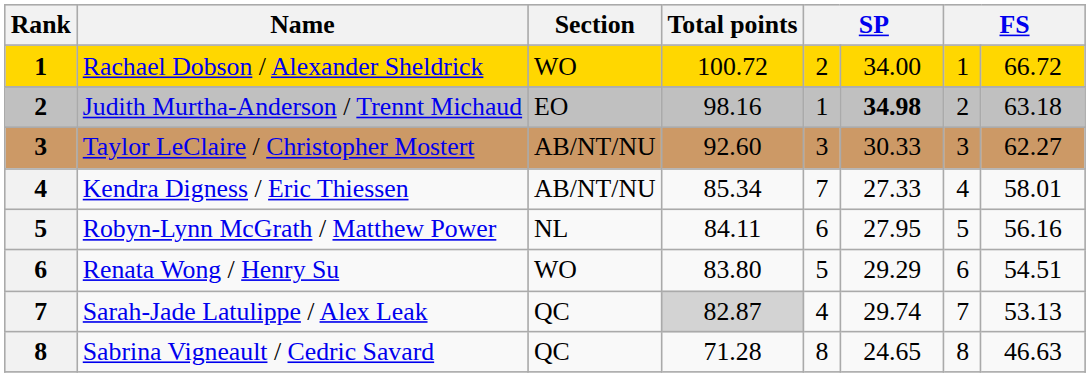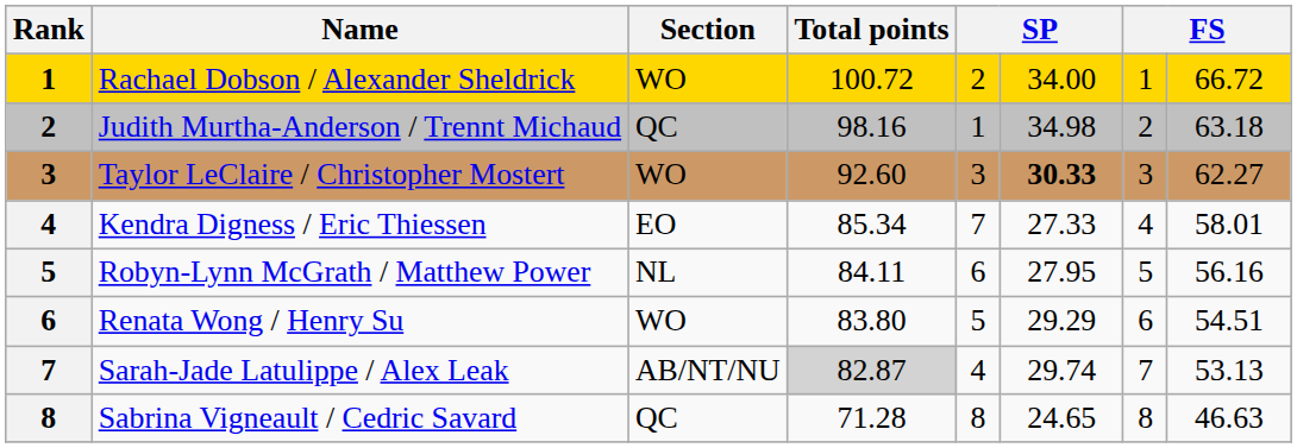Judith Murtha-Anderson / Trennt Michaud | Section: EO -> QC
Judith Murtha-Anderson / Trennt Michaud | column 6: bold -> normal
Taylor LeClaire / Christopher Mostert | Section: AB/NT/NU -> WO
Taylor LeClaire / Christopher Mostert | column 6: normal -> bold
Kendra Digness / Eric Thiessen | Section: AB/NT/NU -> EO
Sarah-Jade Latulippe / Alex Leak | Section: QC -> AB/NT/NU
